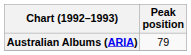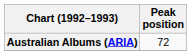Australian Albums (ARIA) | Peak position: 79 -> 72
